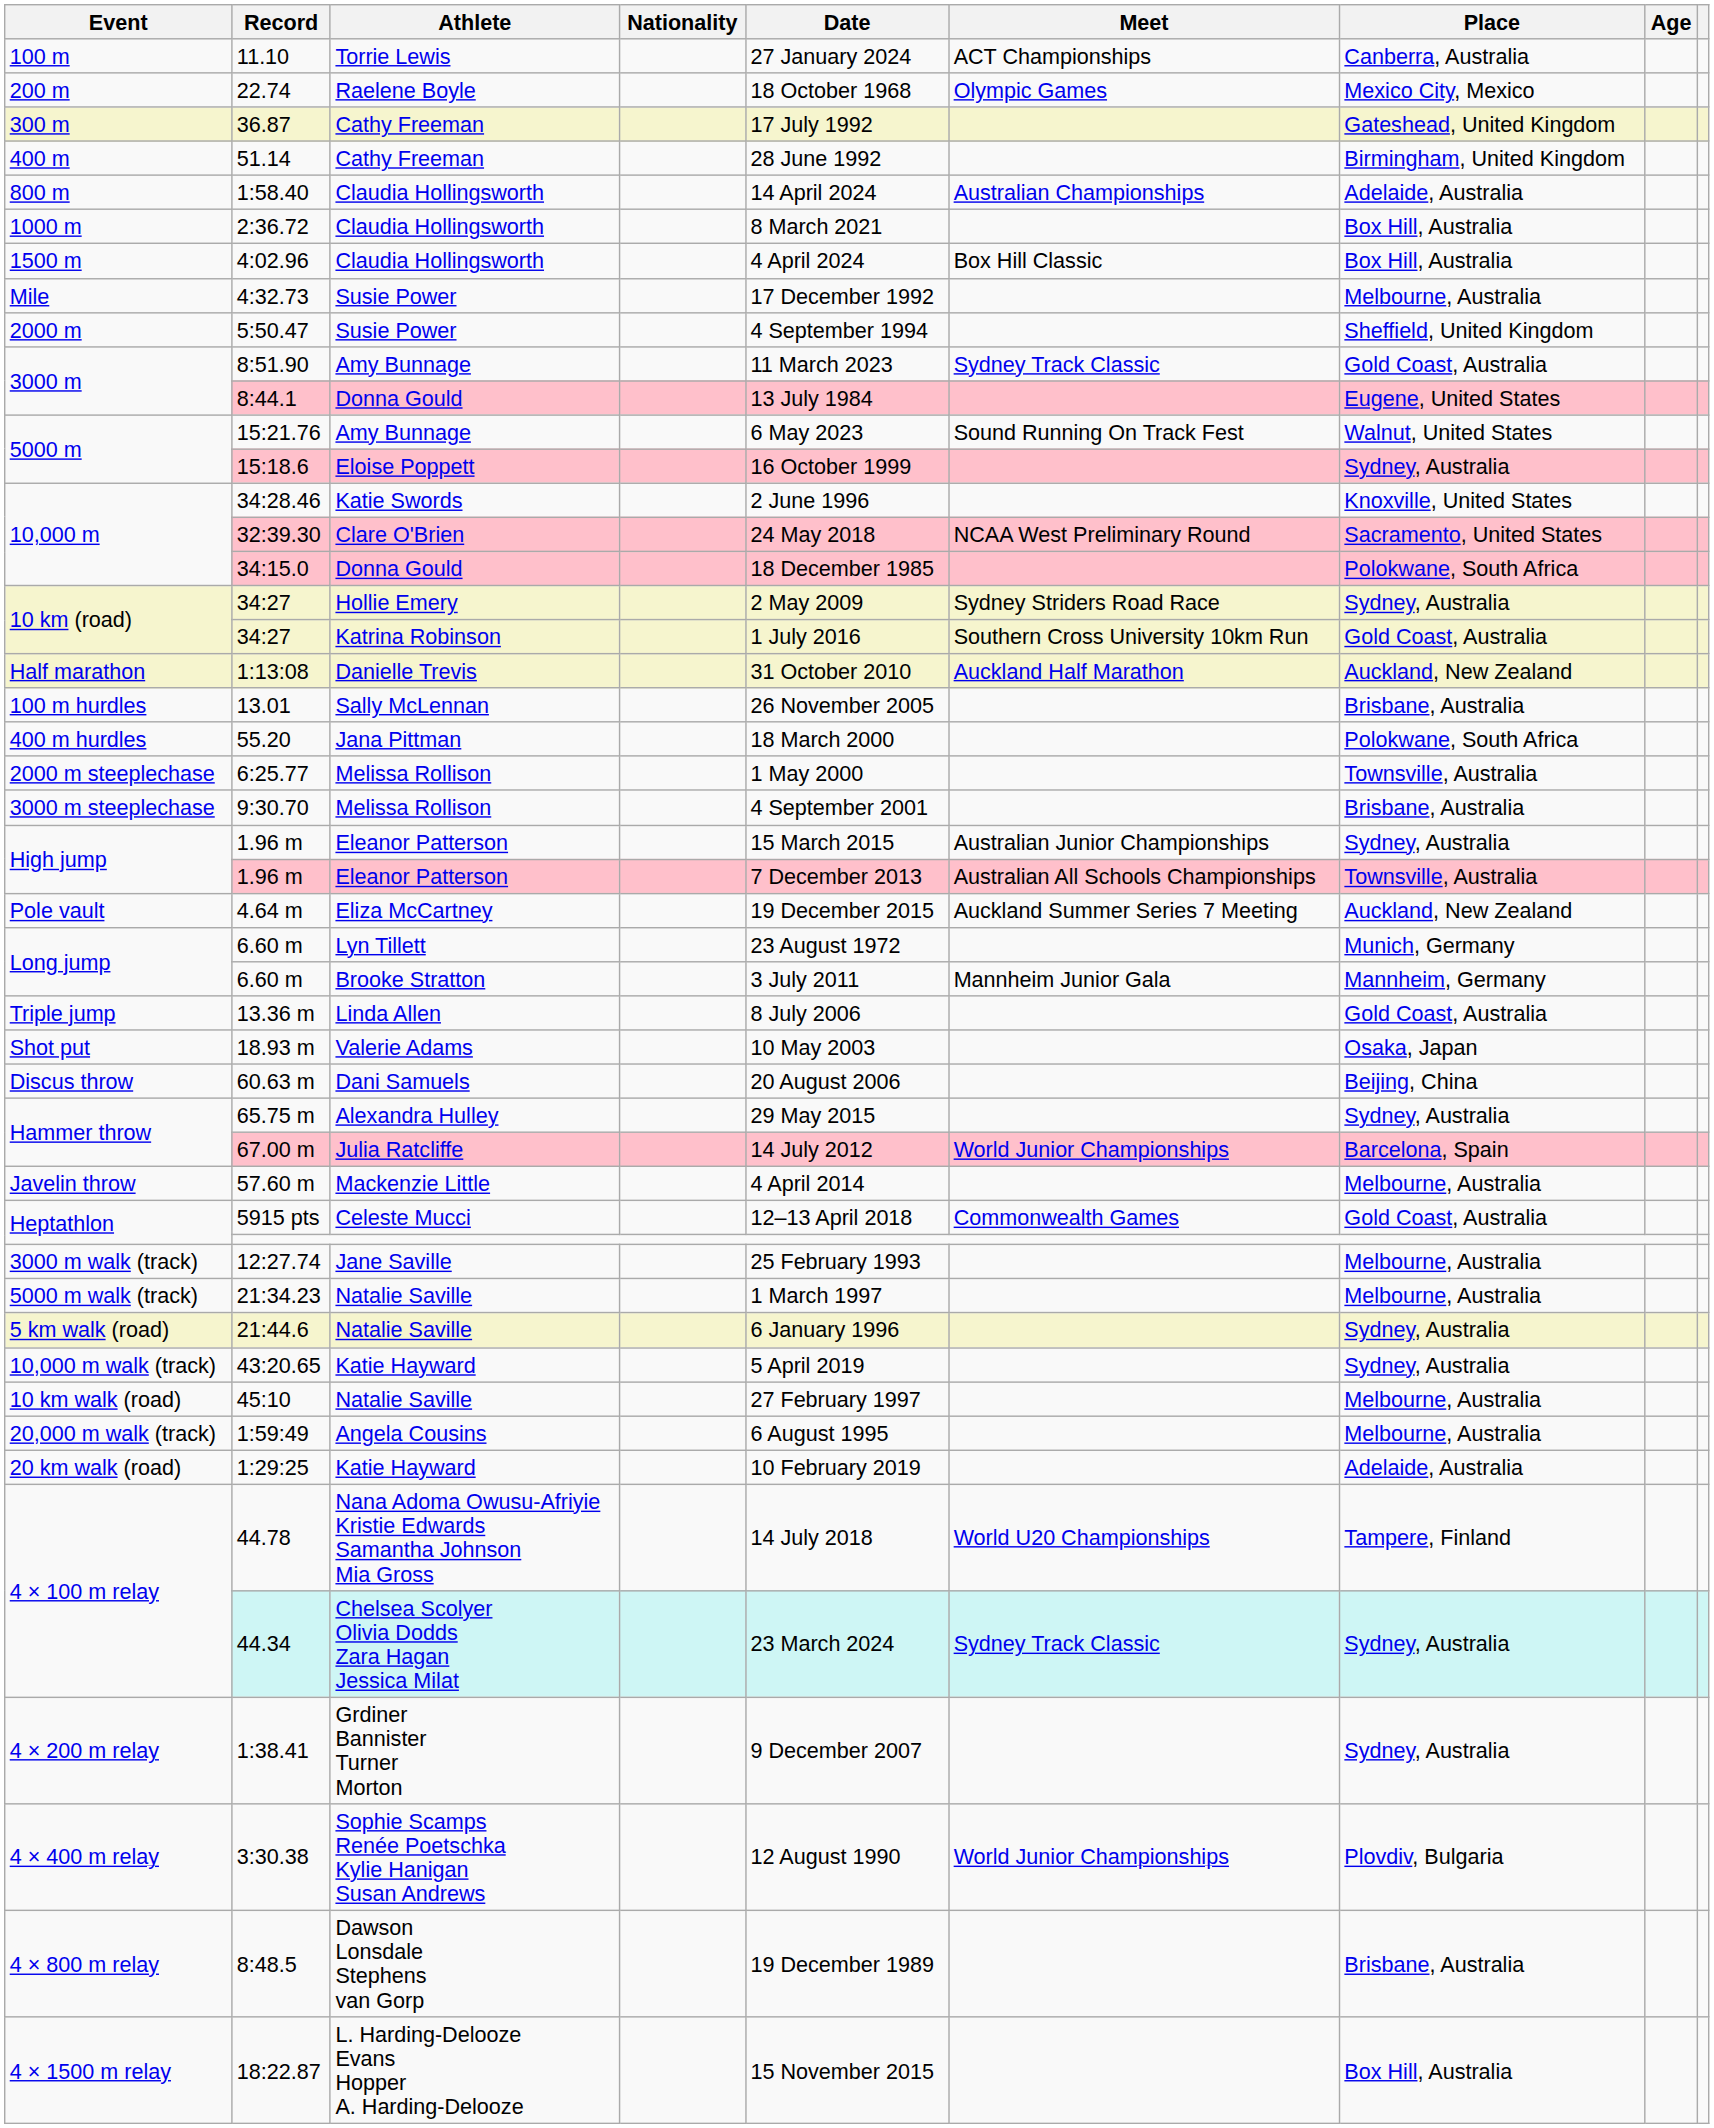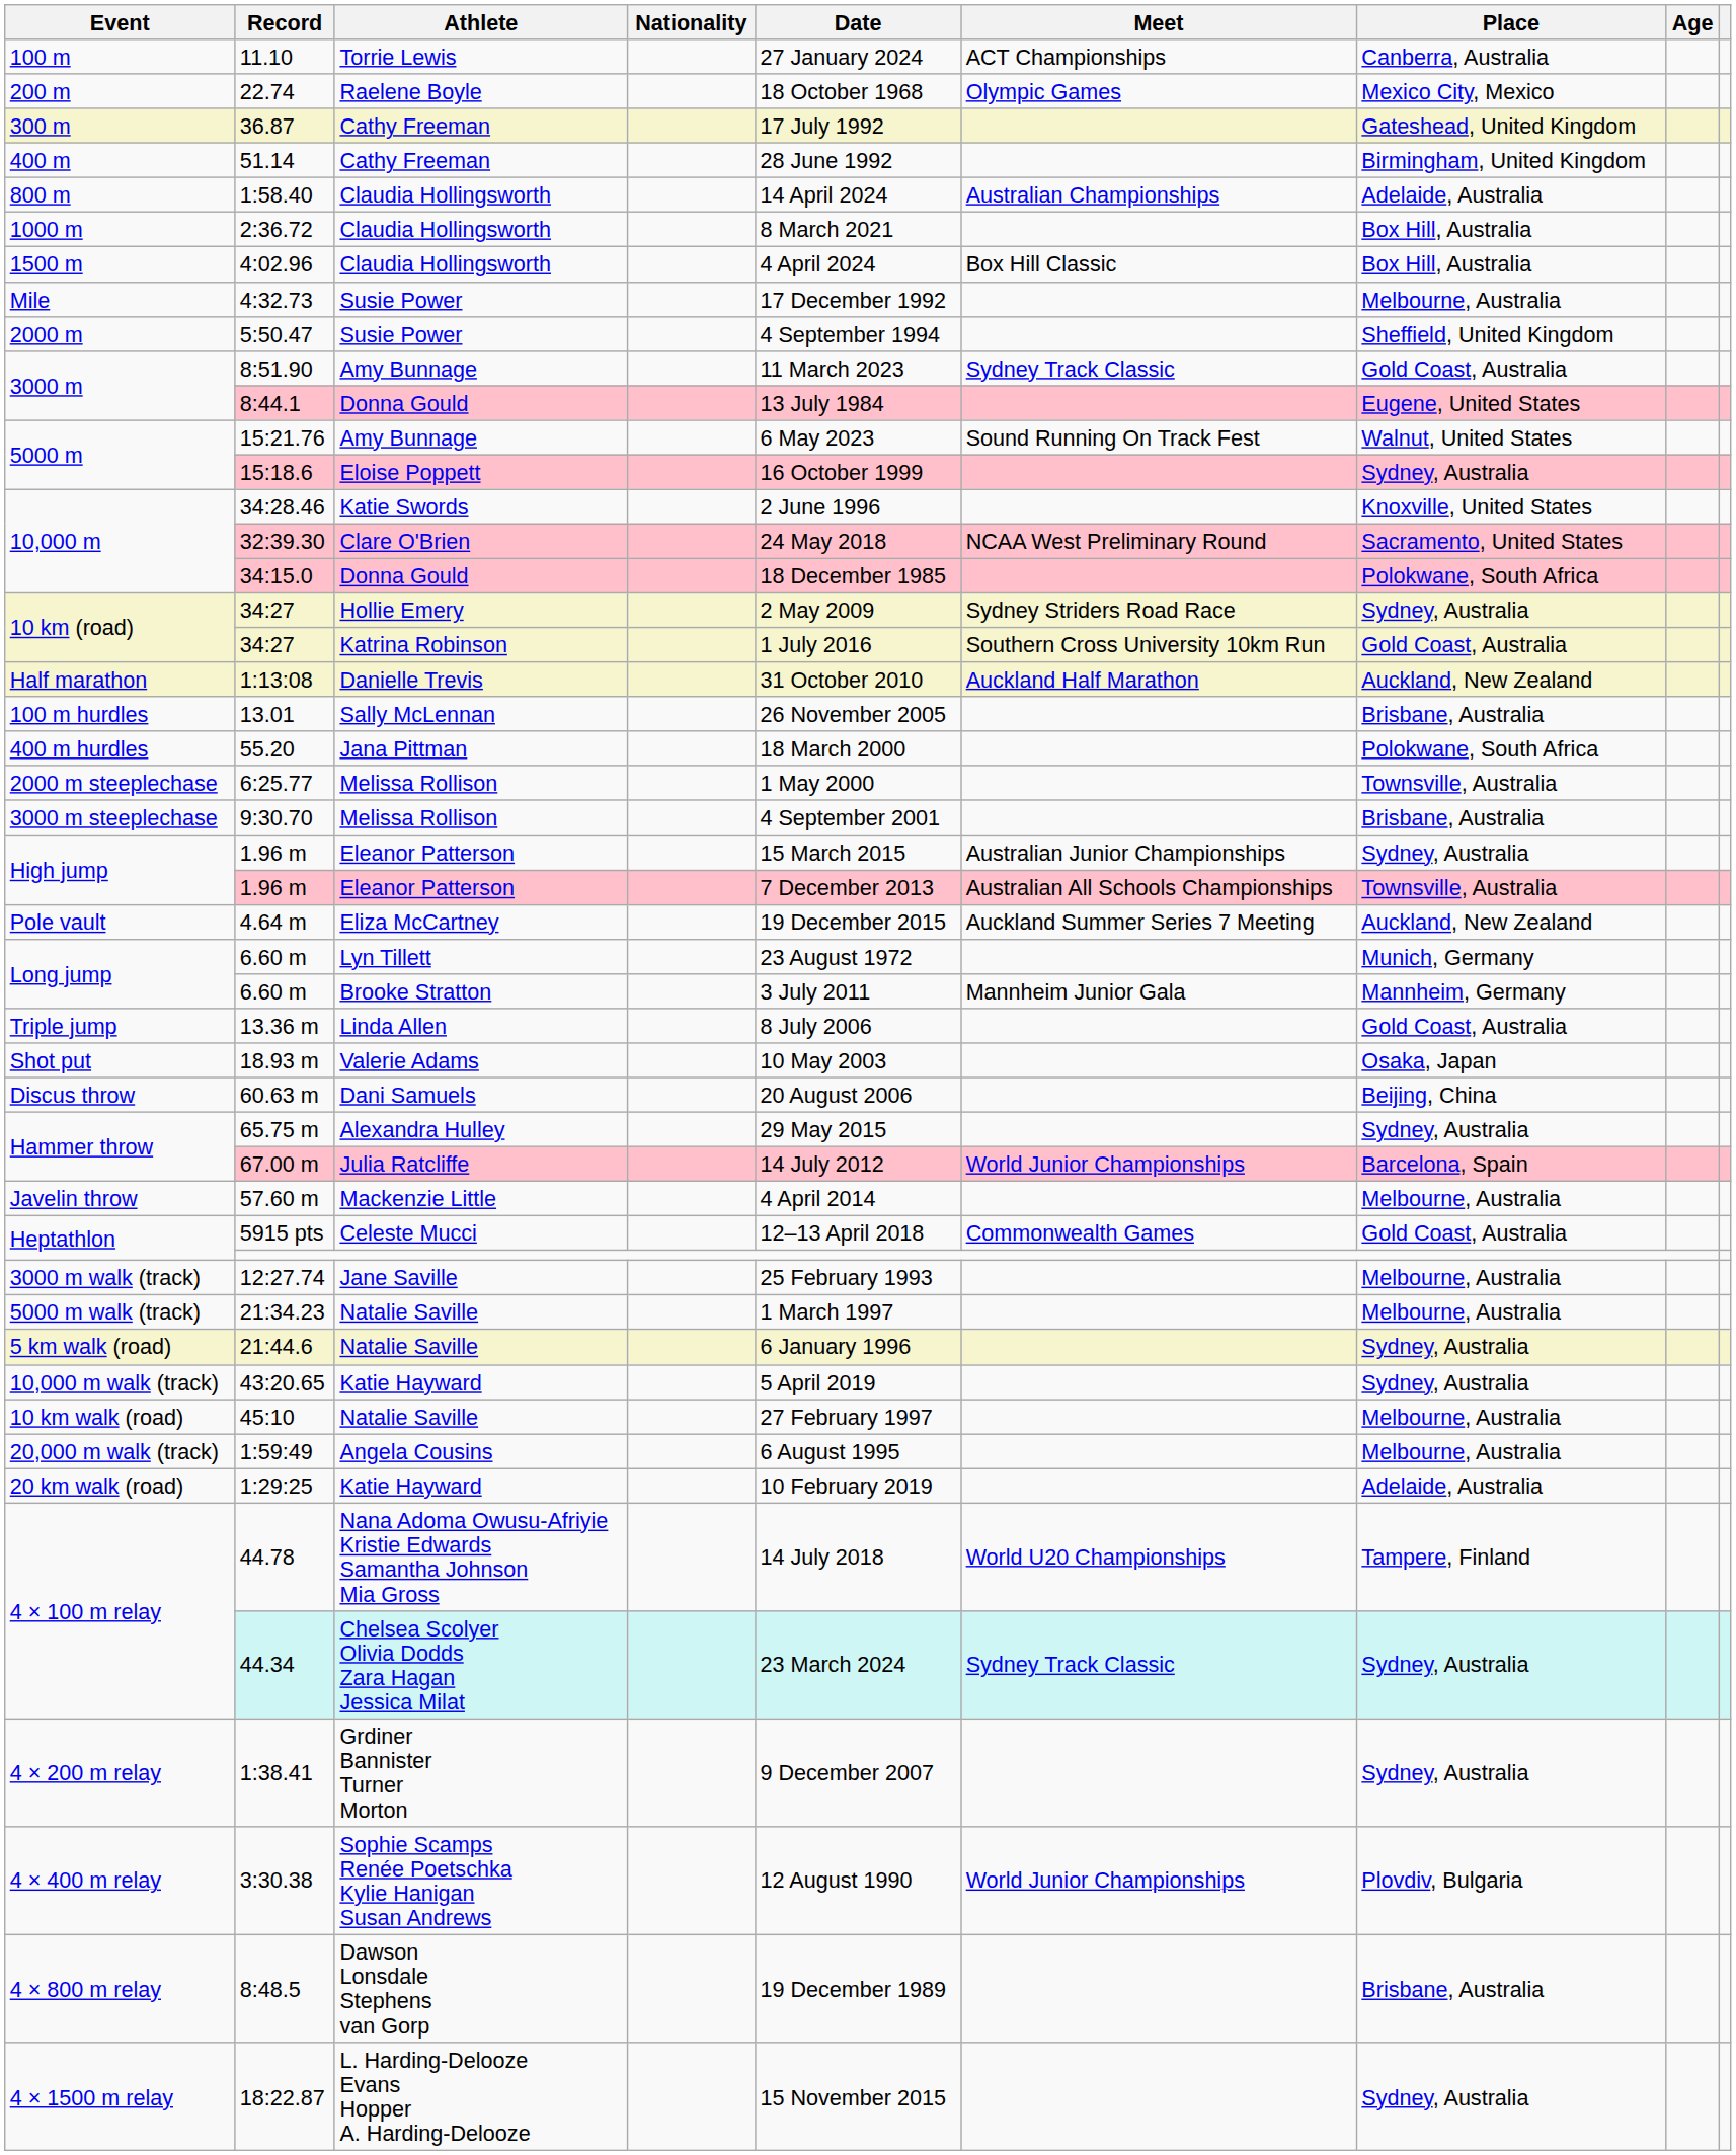18:22.87 | Place: Box Hill, Australia -> Sydney, Australia
